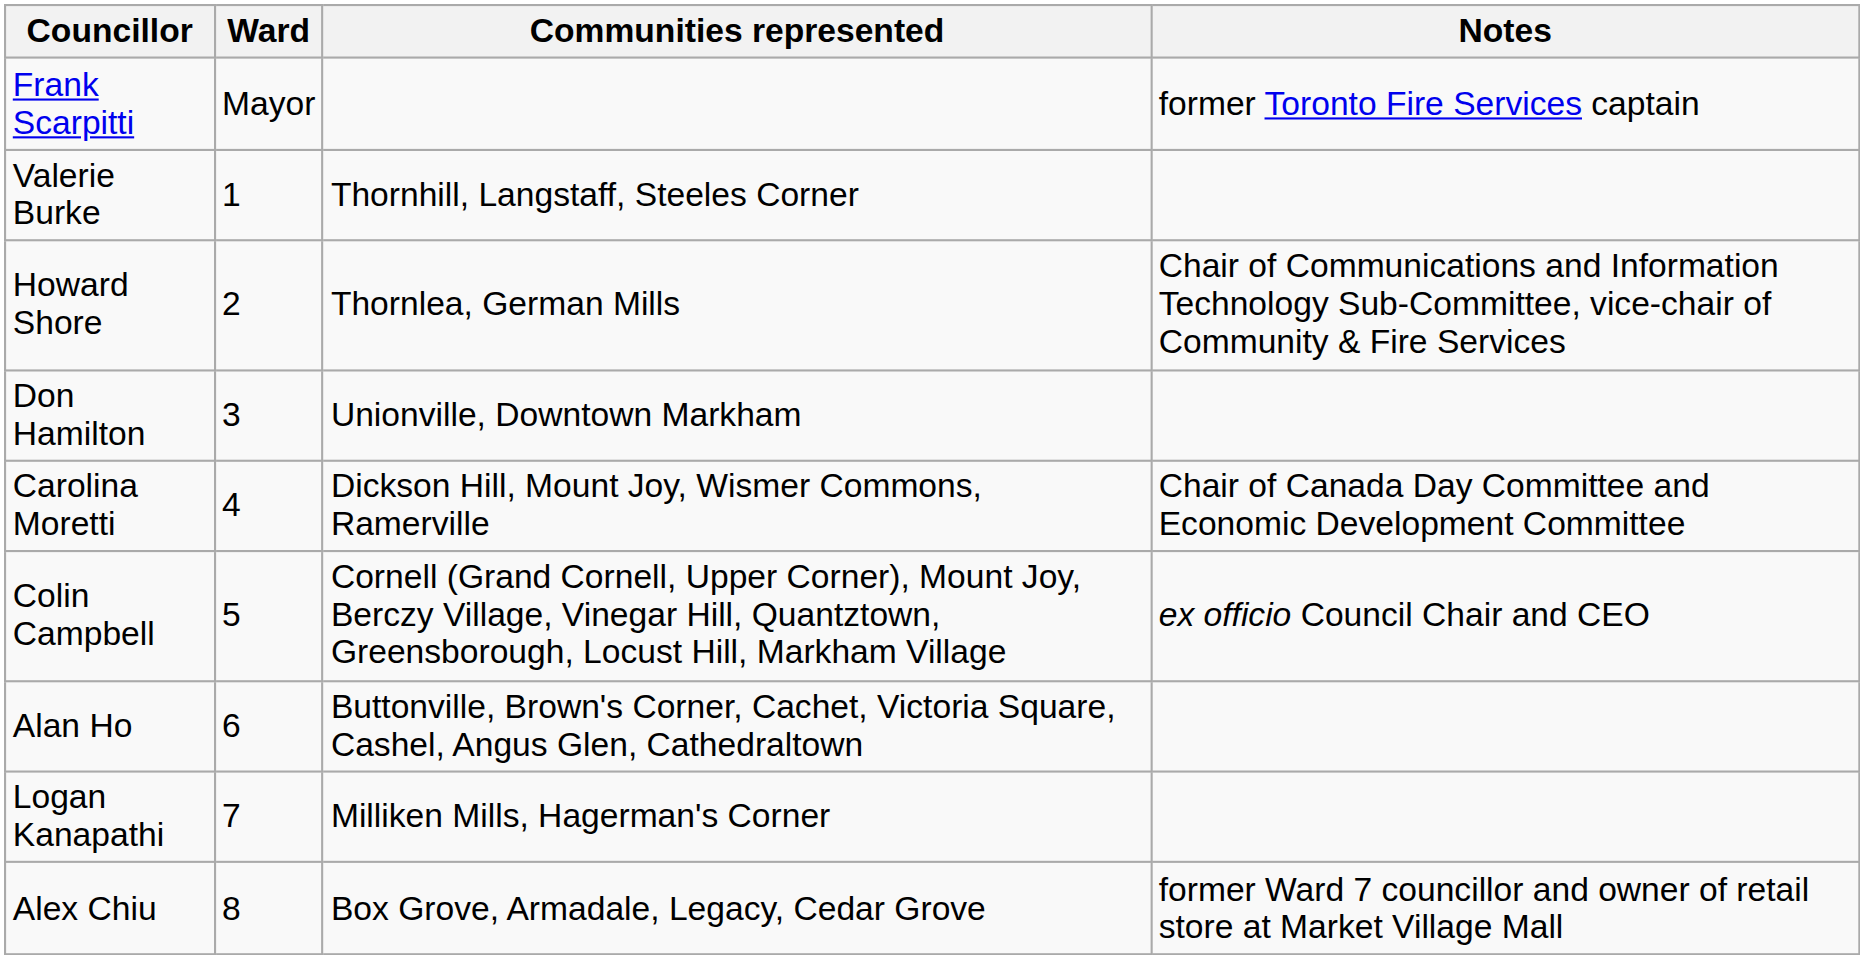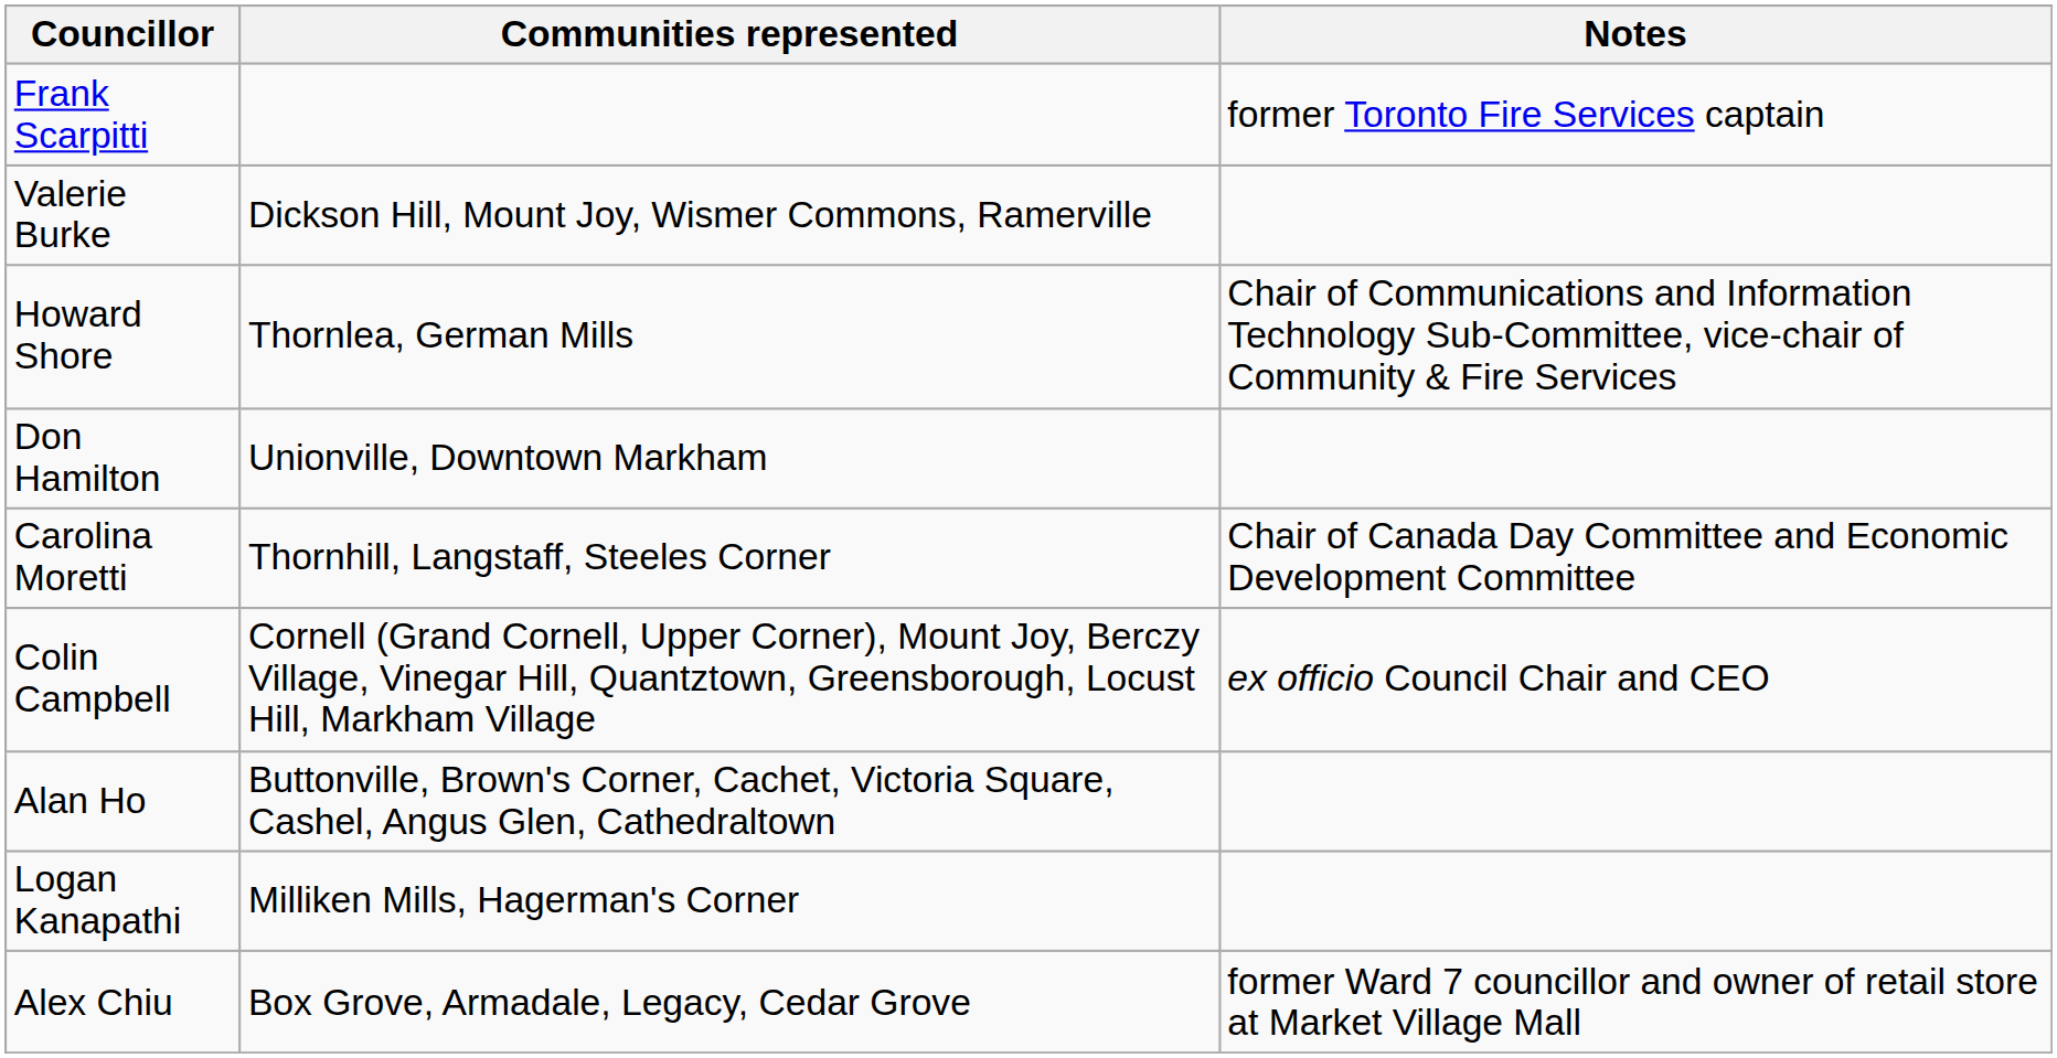- column: Ward | Mayor | 1 | 2 | 3 | 4 | 5 | 6 | 7 | 8
Valerie Burke | Communities represented: Thornhill, Langstaff, Steeles Corner -> Dickson Hill, Mount Joy, Wismer Commons, Ramerville
Carolina Moretti | Communities represented: Dickson Hill, Mount Joy, Wismer Commons, Ramerville -> Thornhill, Langstaff, Steeles Corner
